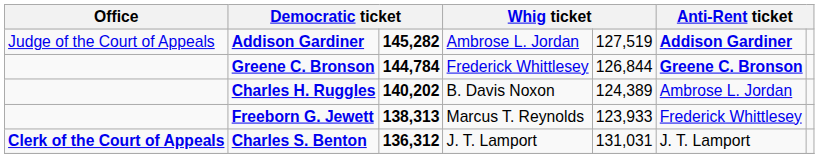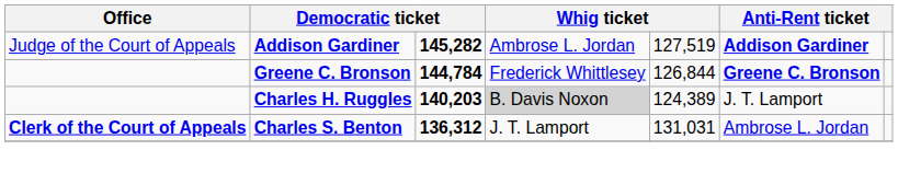Charles H. Ruggles | column 3: 140,202 -> 140,203
Charles H. Ruggles | column 4: no background -> lightgrey background
Charles H. Ruggles | column 6: Ambrose L. Jordan -> J. T. Lamport
- row: Freeborn G. Jewett | 138,313 | Marcus T. Reynolds | 123,933 | Frederick Whittlesey
Charles S. Benton | column 6: J. T. Lamport -> Ambrose L. Jordan
